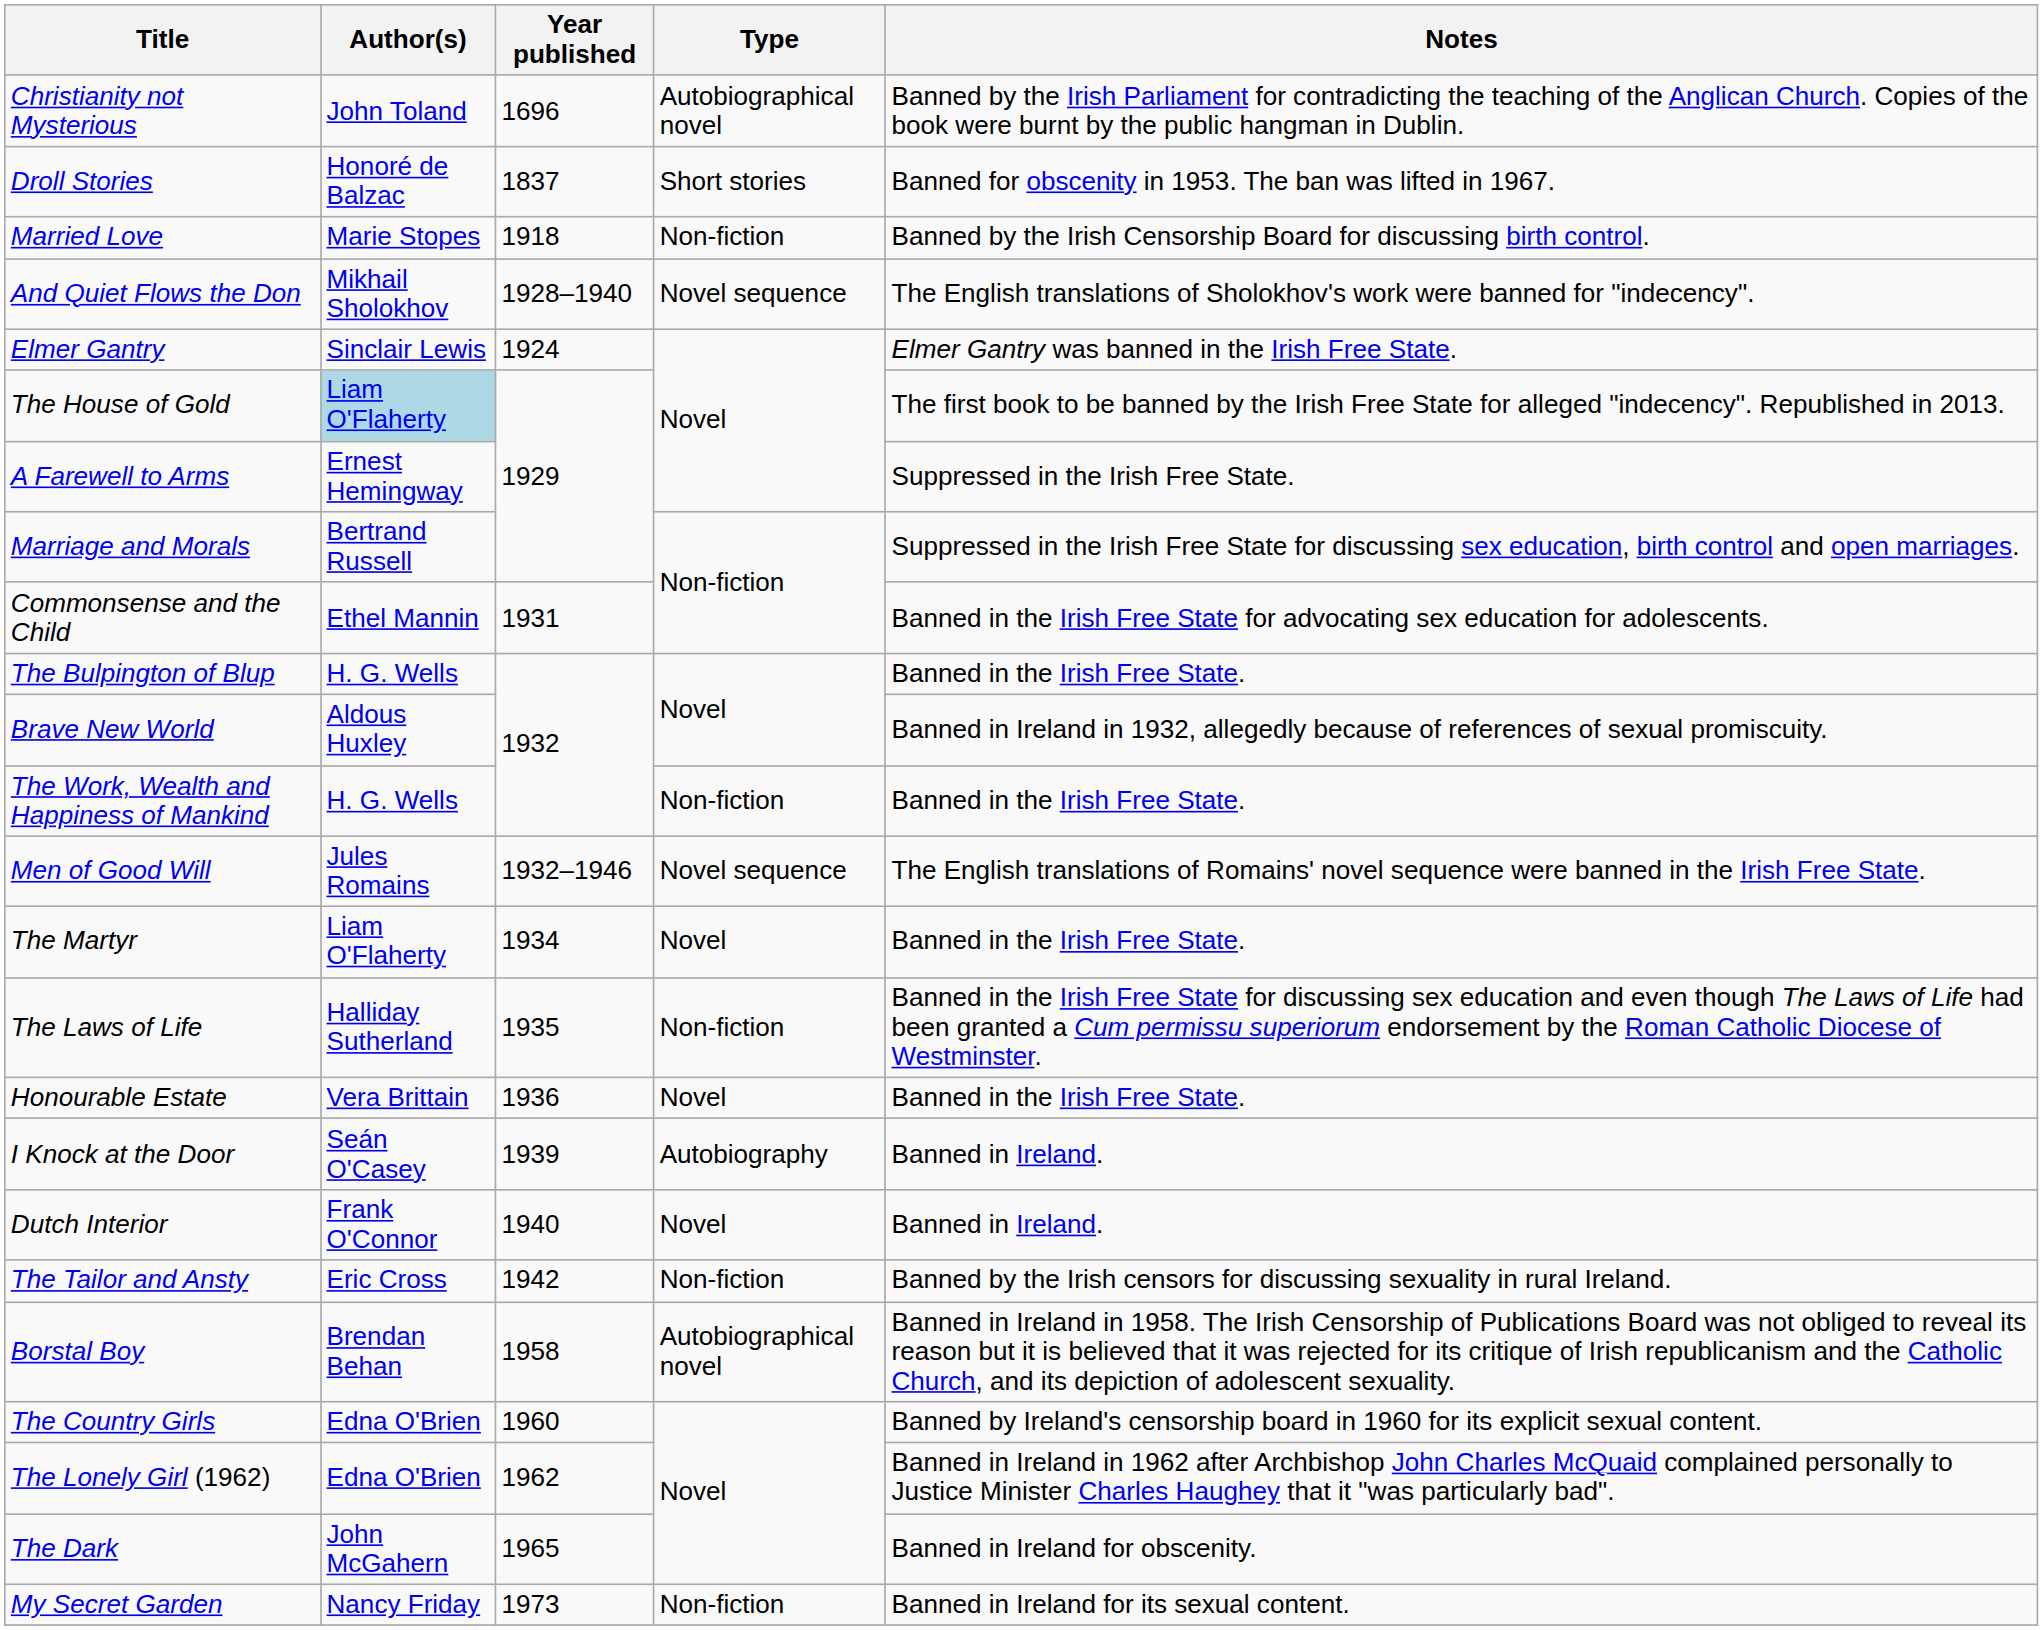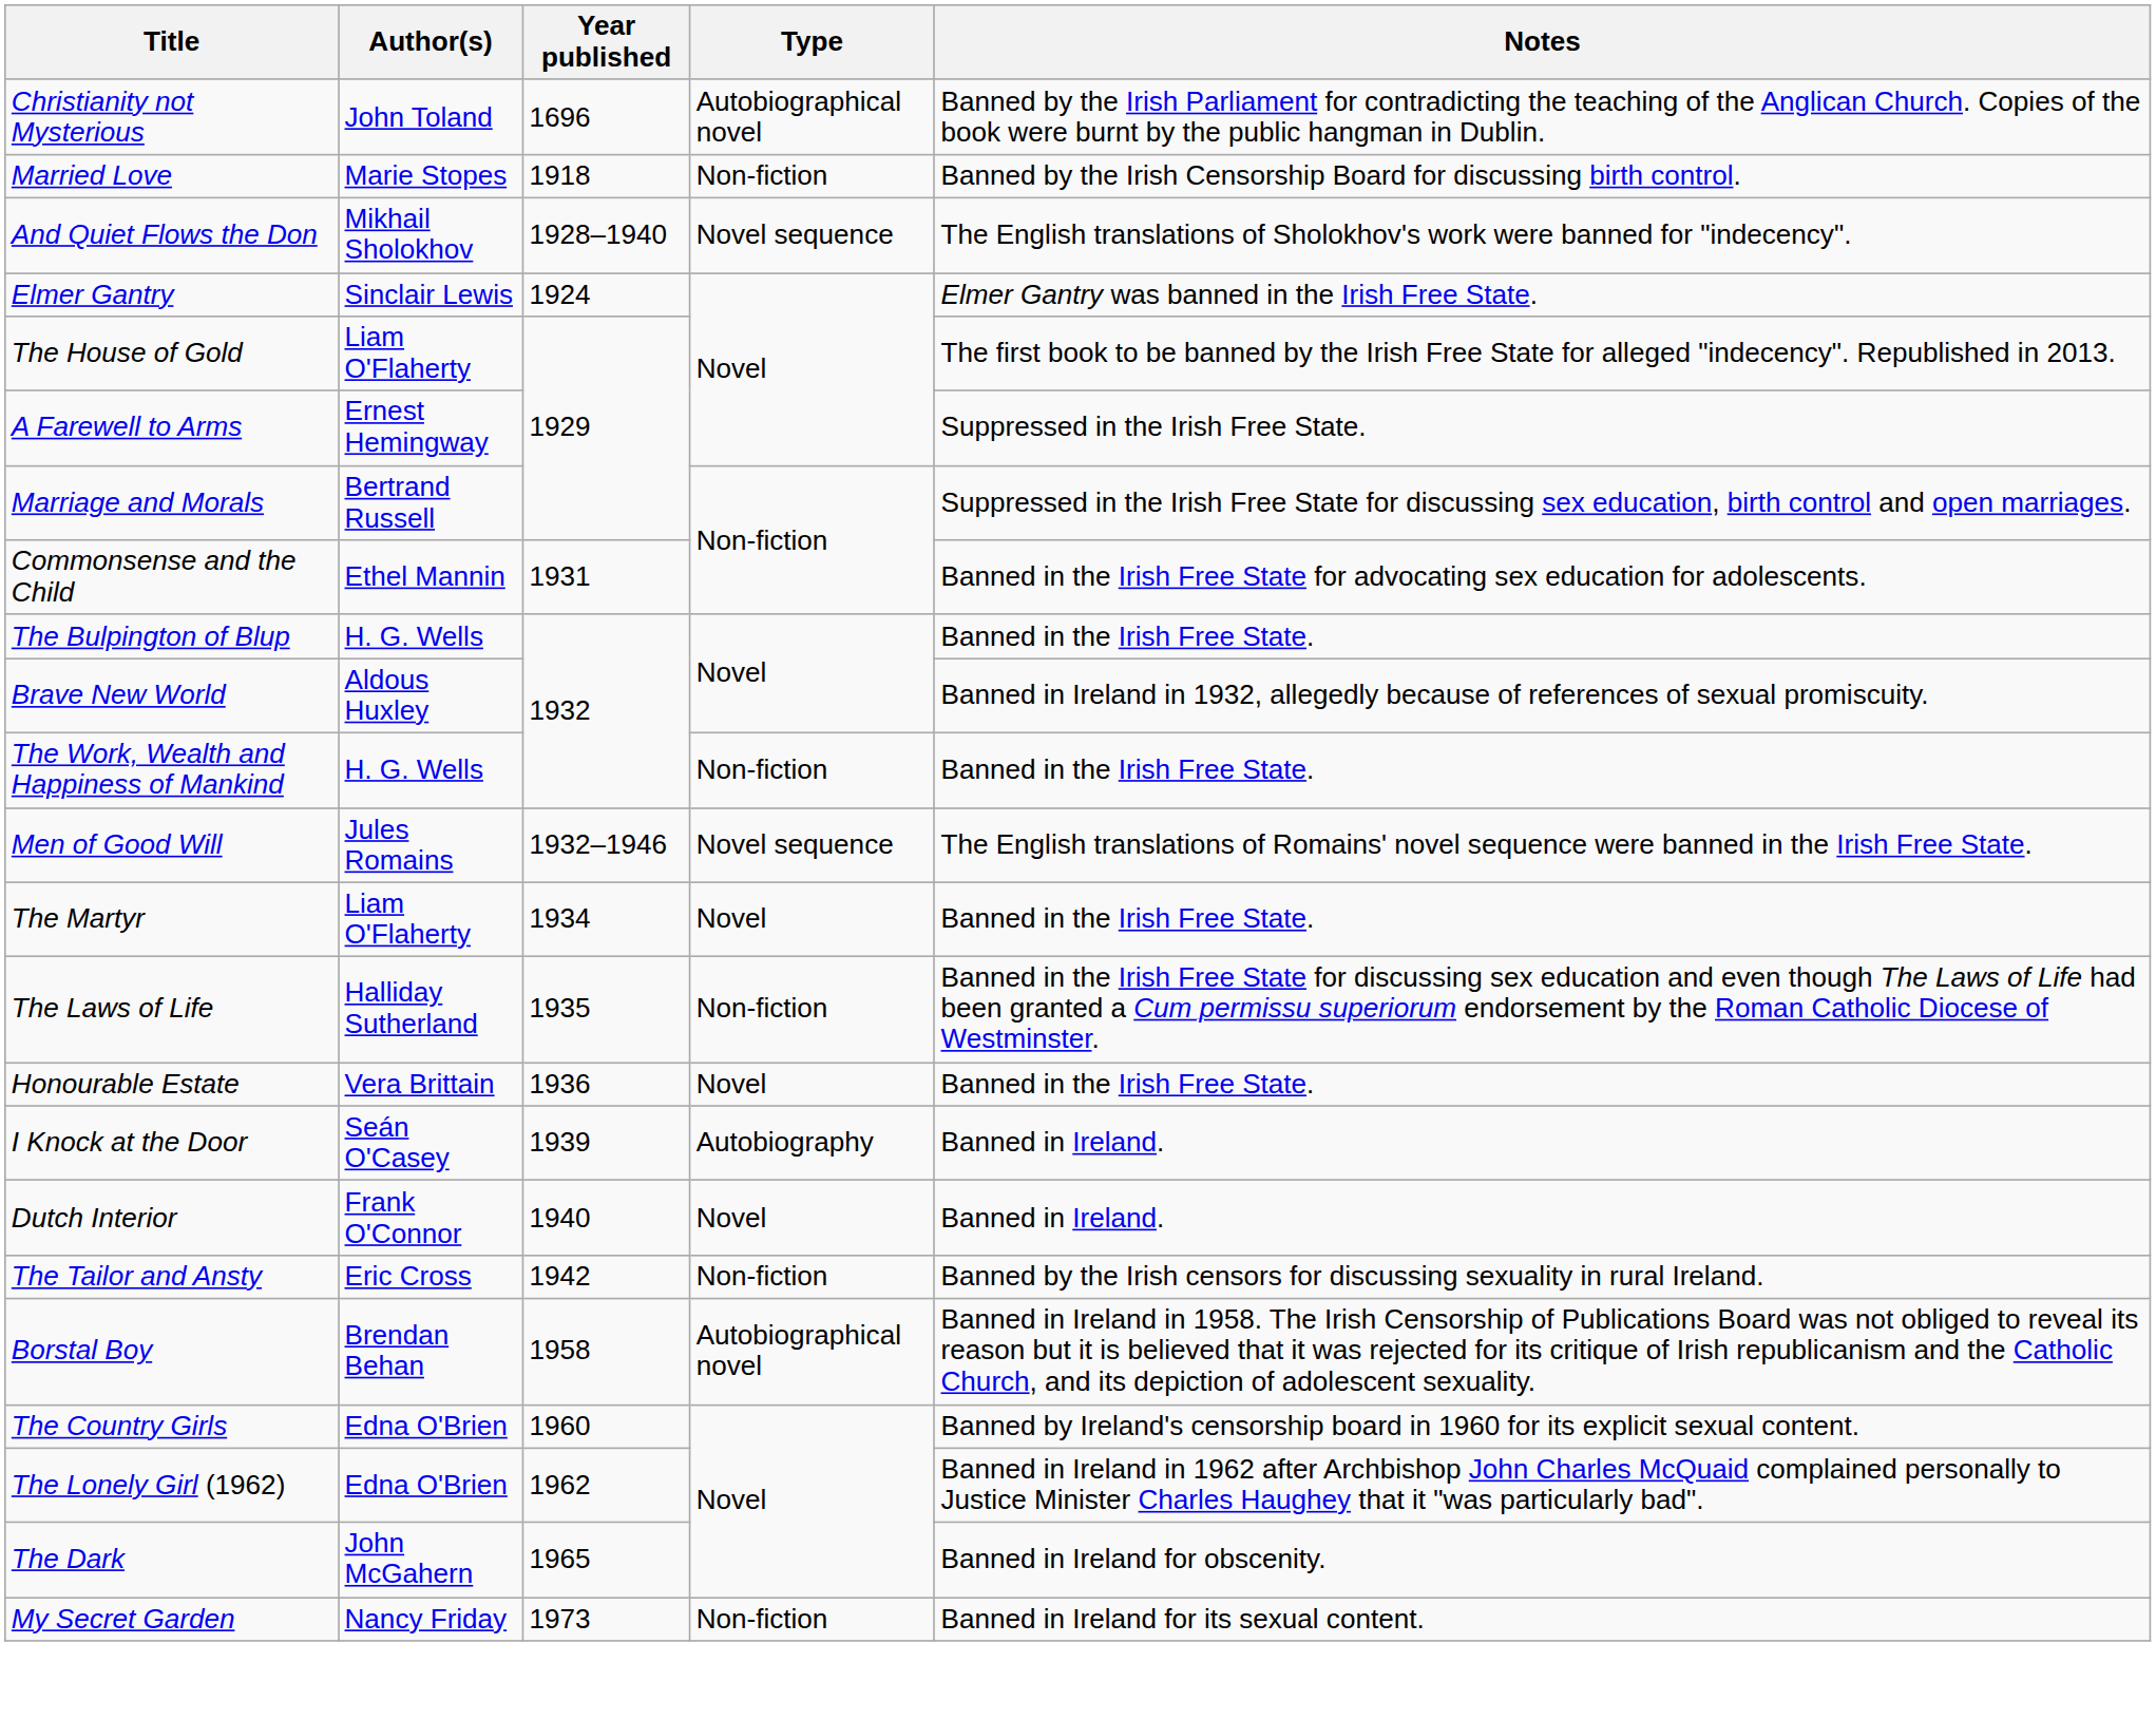- row: Droll Stories | Honoré de Balzac | 1837 | Short stories | Banned for obscenity in 1953. The ban was lifted in 1967.
The House of Gold | Author(s): lightblue background -> no background
